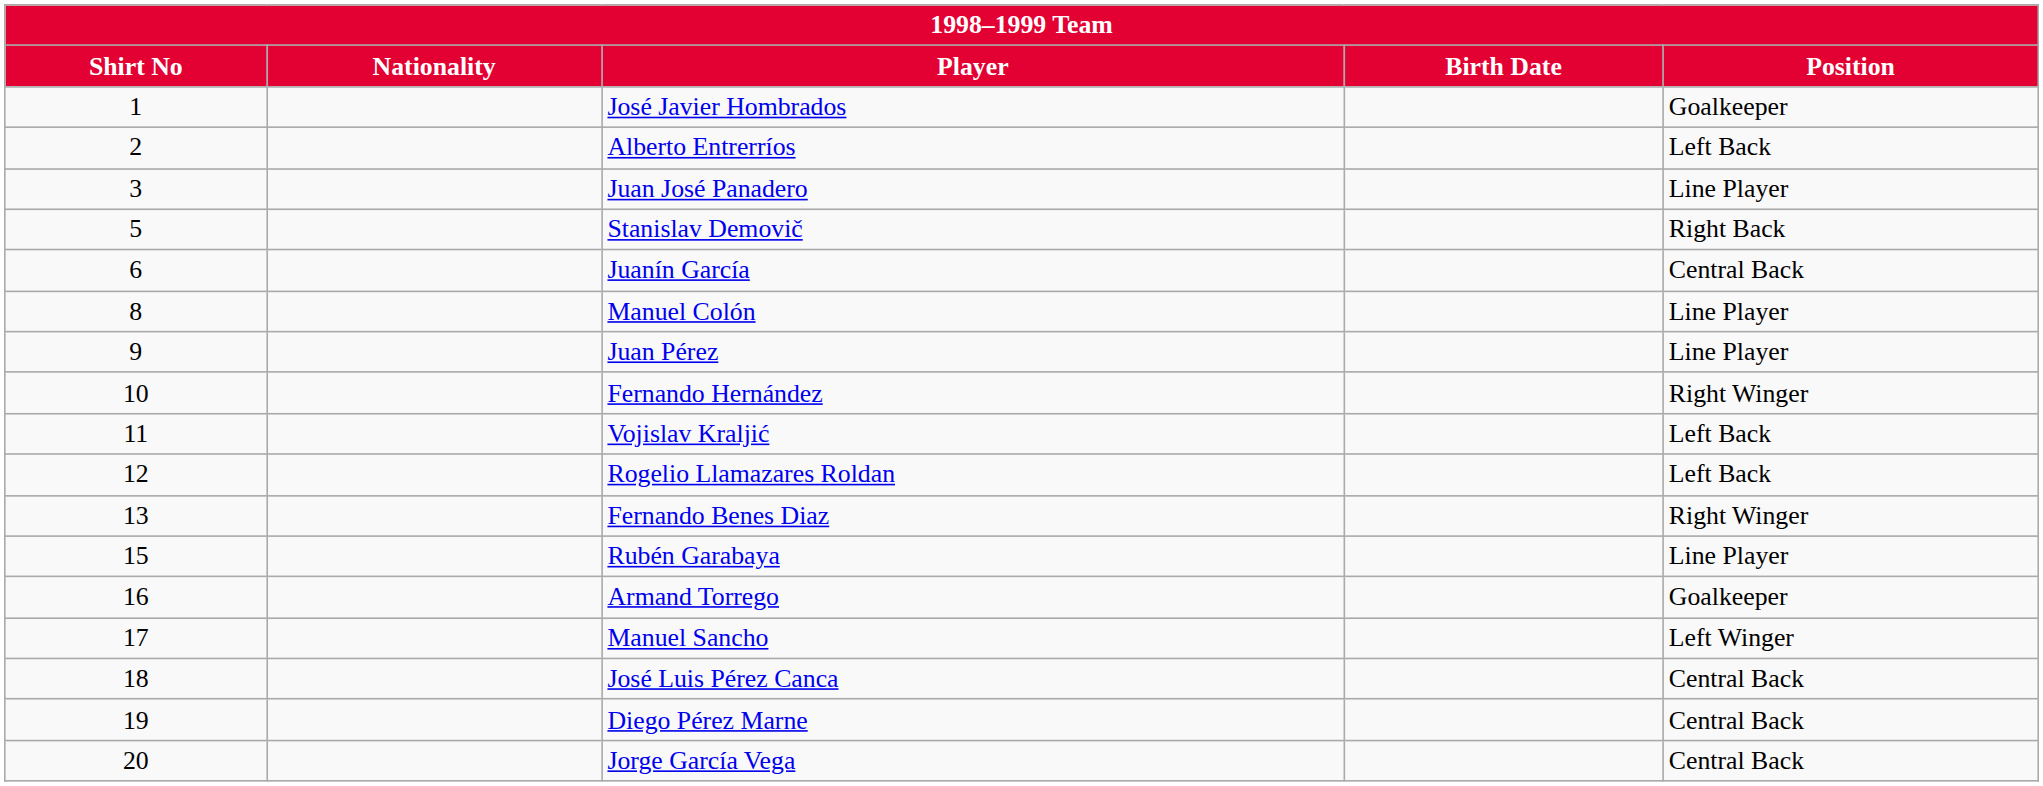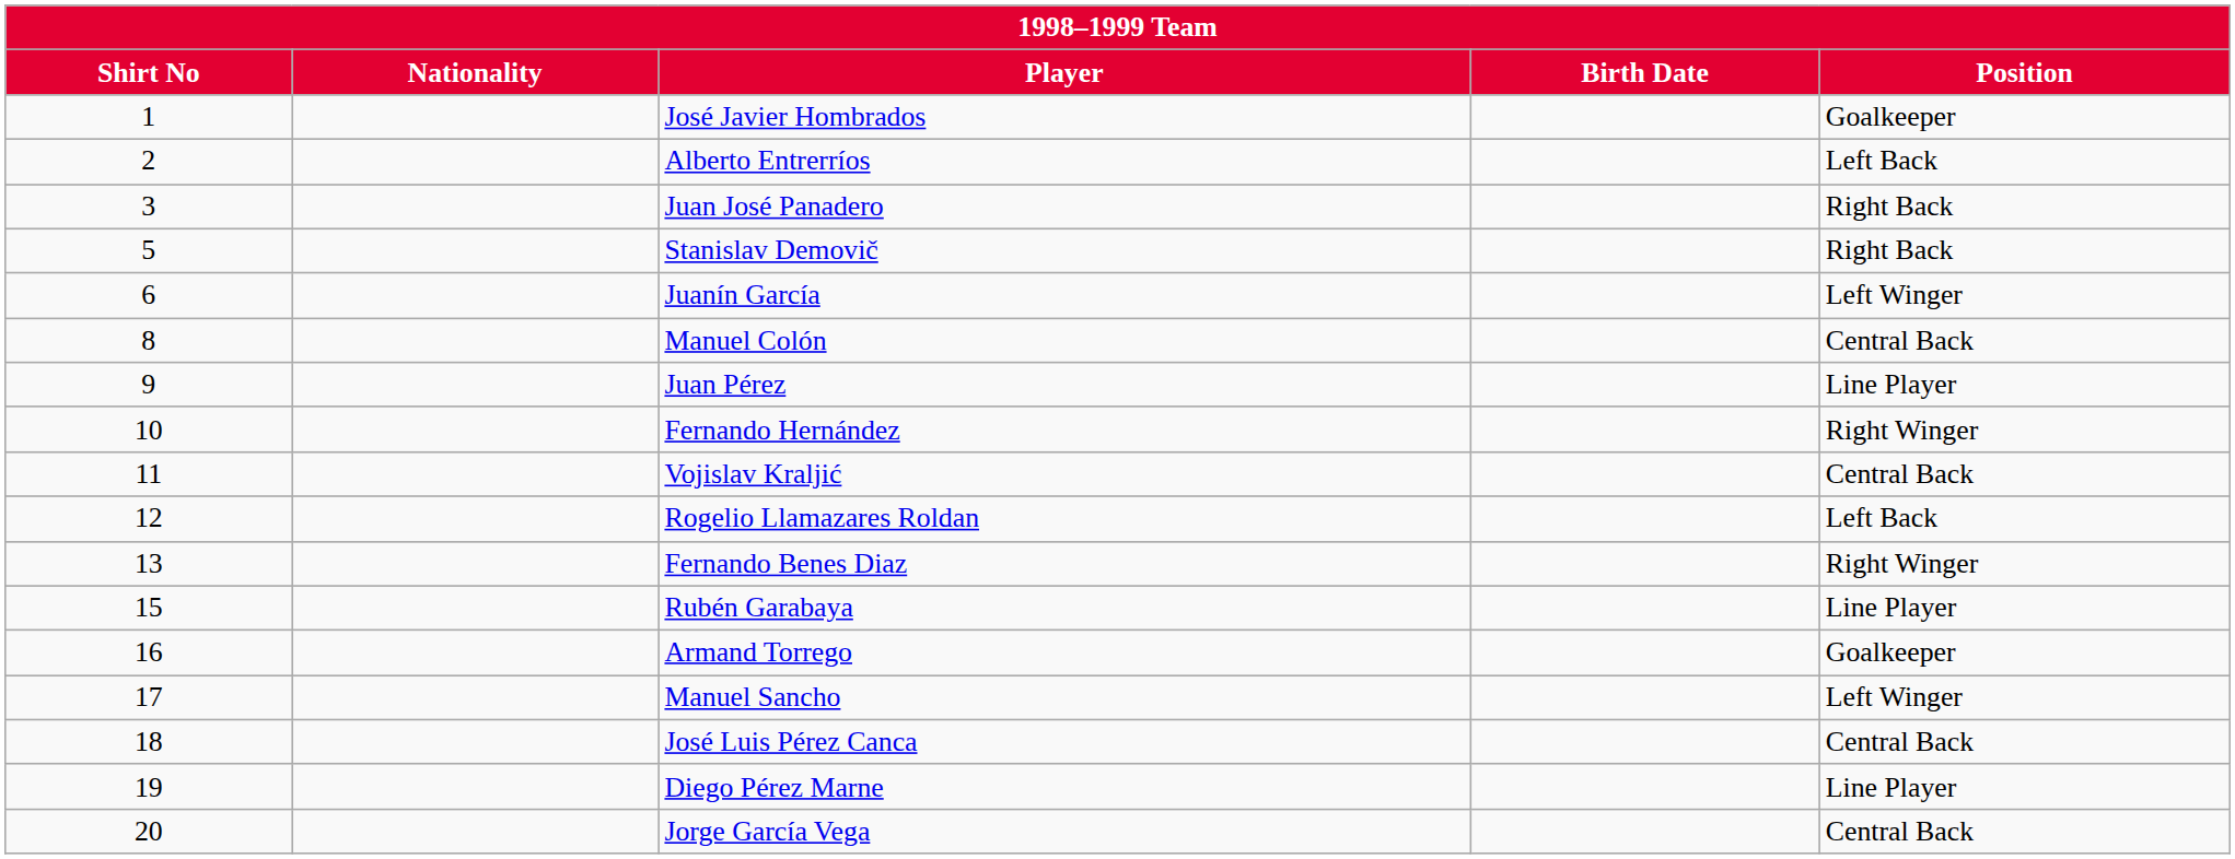Juan José Panadero | Position: Line Player -> Right Back
Juanín García | Position: Central Back -> Left Winger
Manuel Colón | Position: Line Player -> Central Back
Vojislav Kraljić | Position: Left Back -> Central Back
Diego Pérez Marne | Position: Central Back -> Line Player
